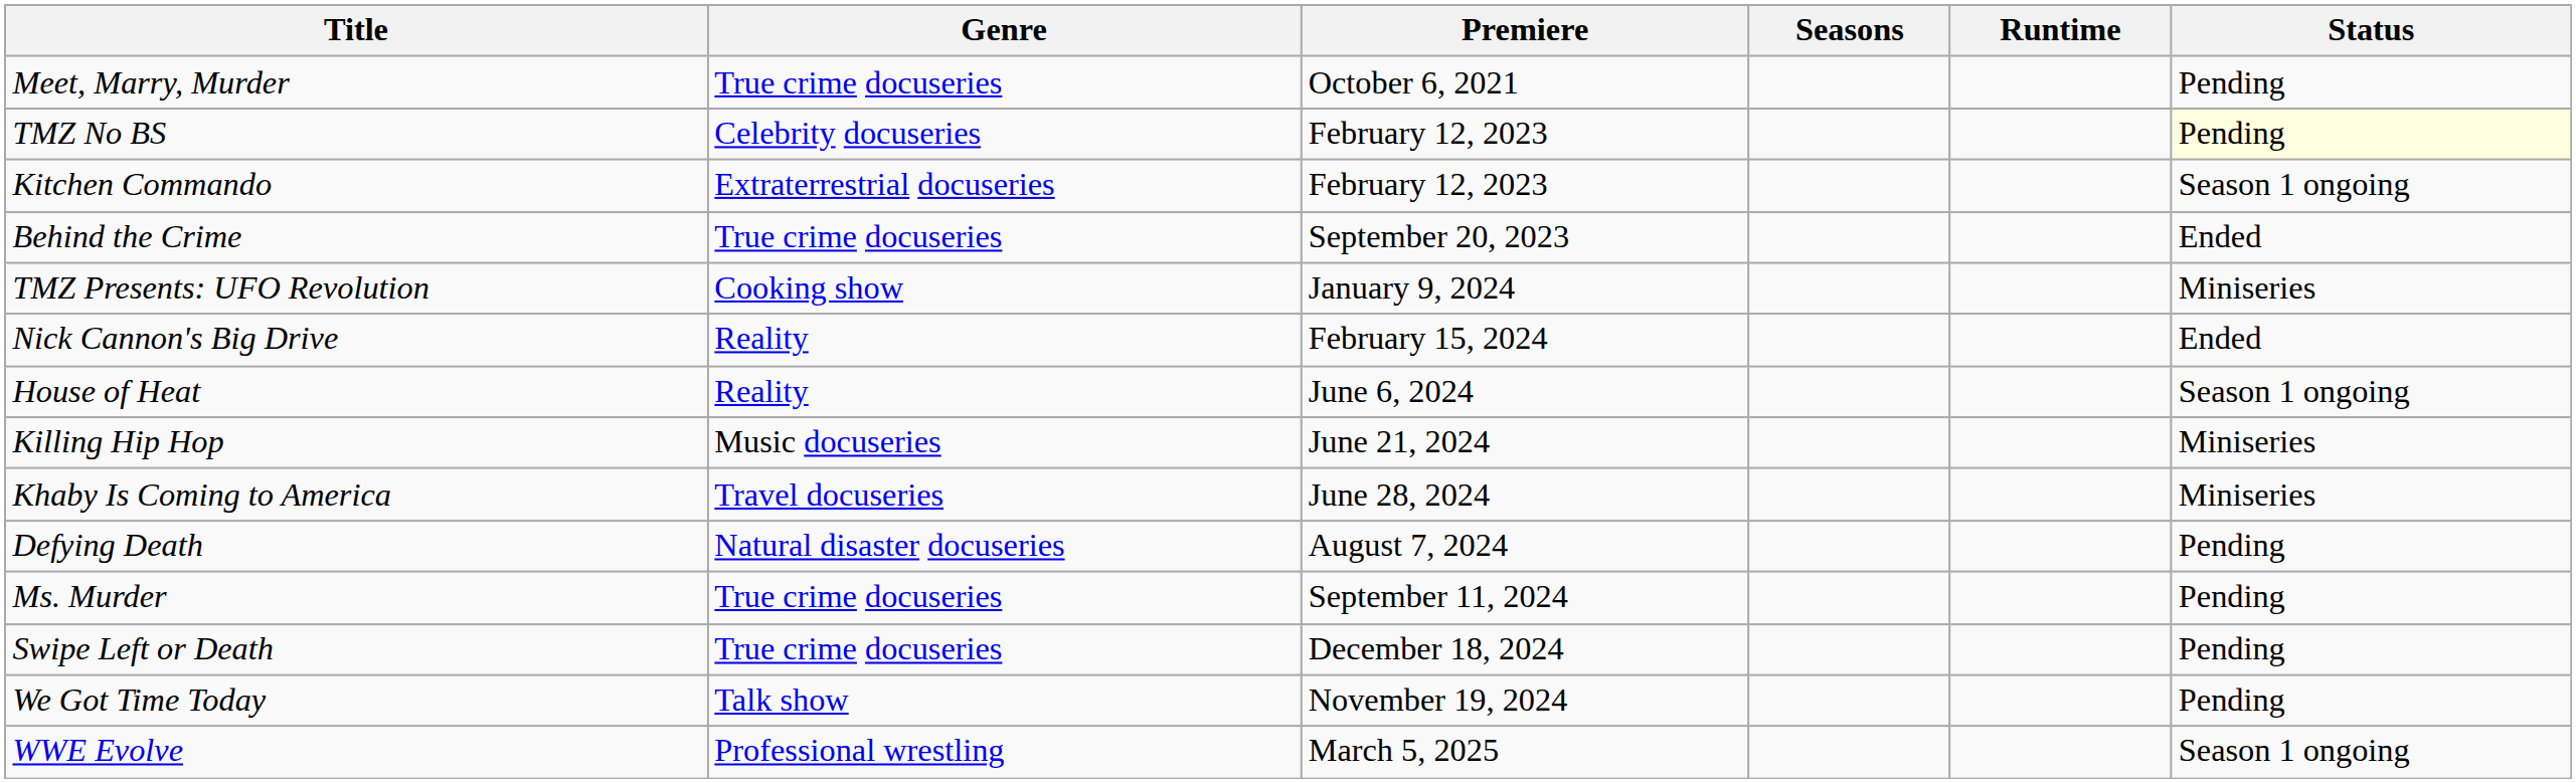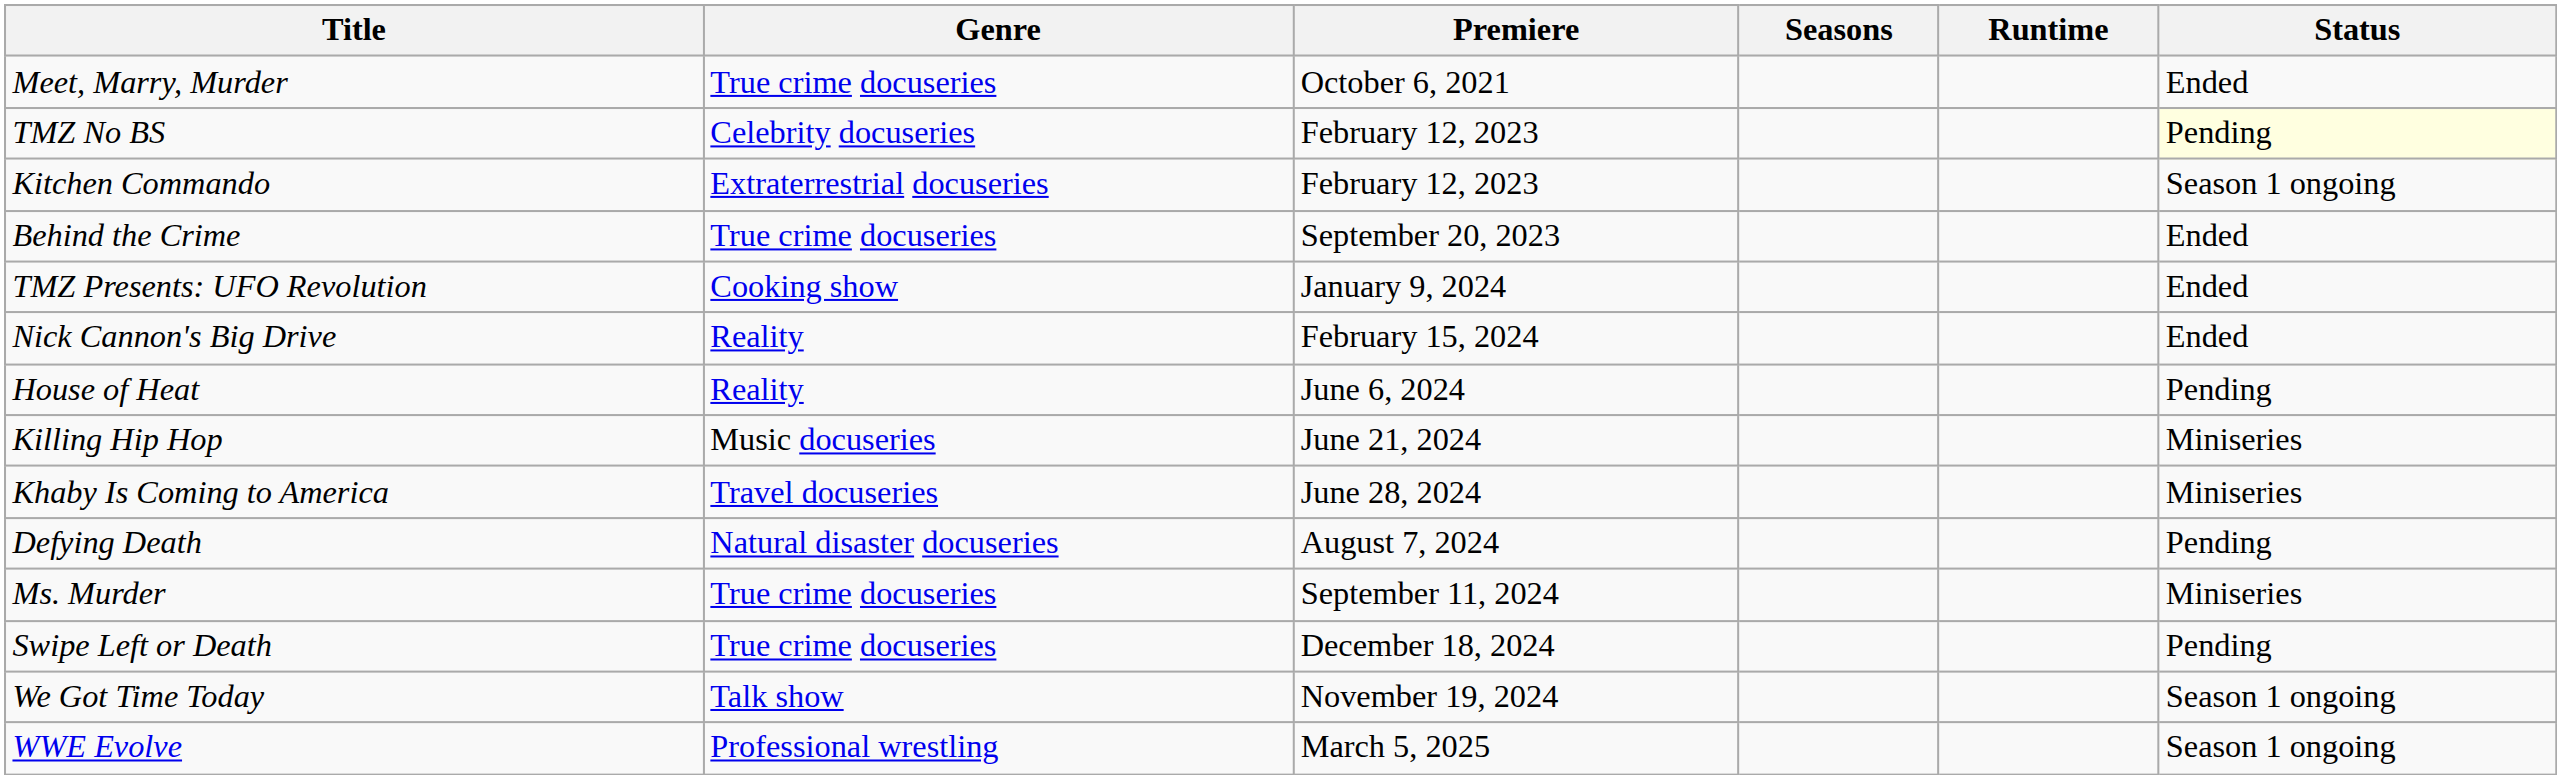Meet, Marry, Murder | Status: Pending -> Ended
TMZ Presents: UFO Revolution | Status: Miniseries -> Ended
House of Heat | Status: Season 1 ongoing -> Pending
Ms. Murder | Status: Pending -> Miniseries
We Got Time Today | Status: Pending -> Season 1 ongoing
